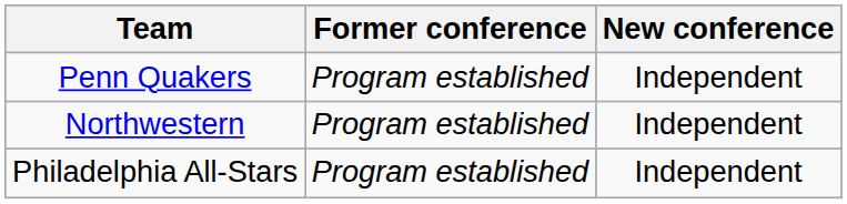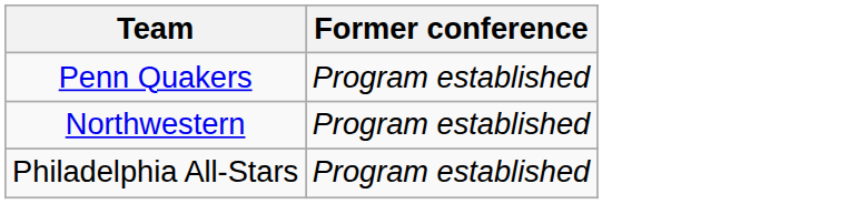- column: New conference | Independent | Independent | Independent
